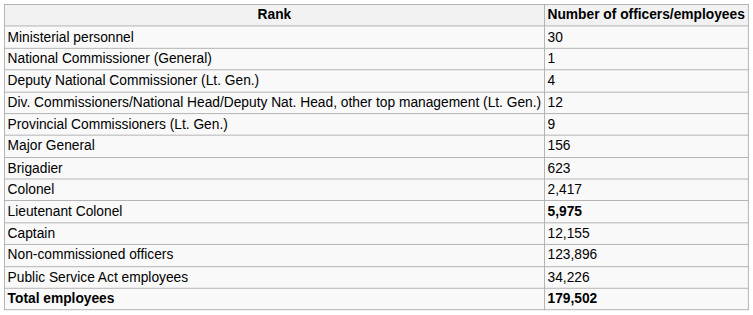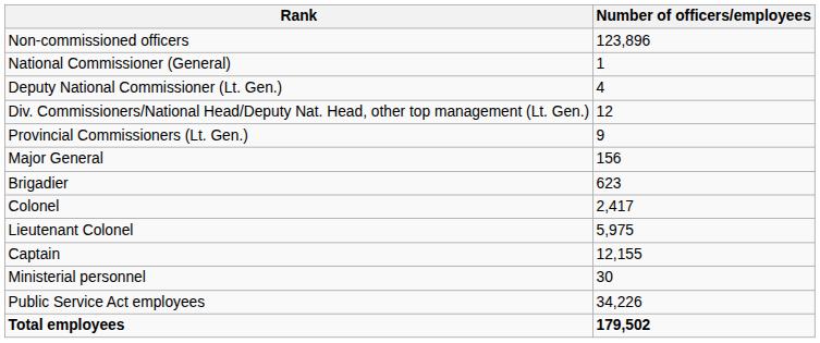rows swapped: Ministerial personnel <-> Non-commissioned officers
Lieutenant Colonel | Number of officers/employees: bold -> normal
